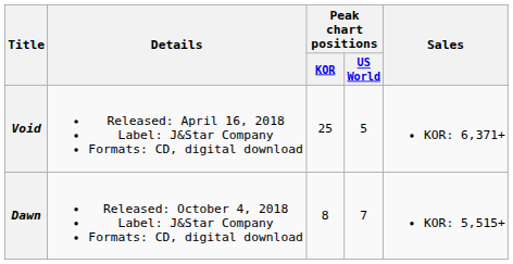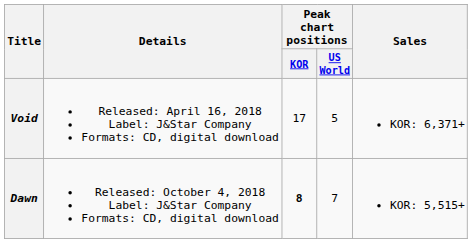Void | Peak chart positions / KOR: 25 -> 17
Dawn | Peak chart positions / KOR: normal -> bold
